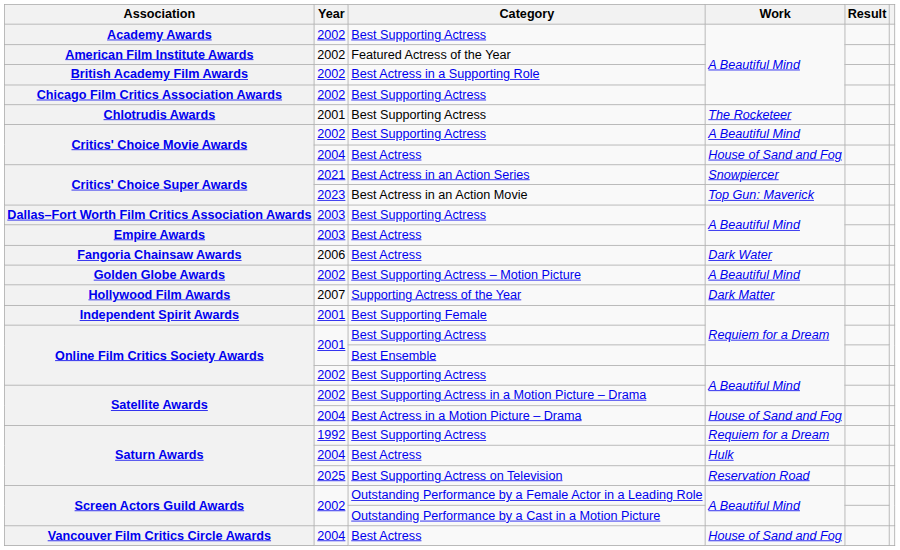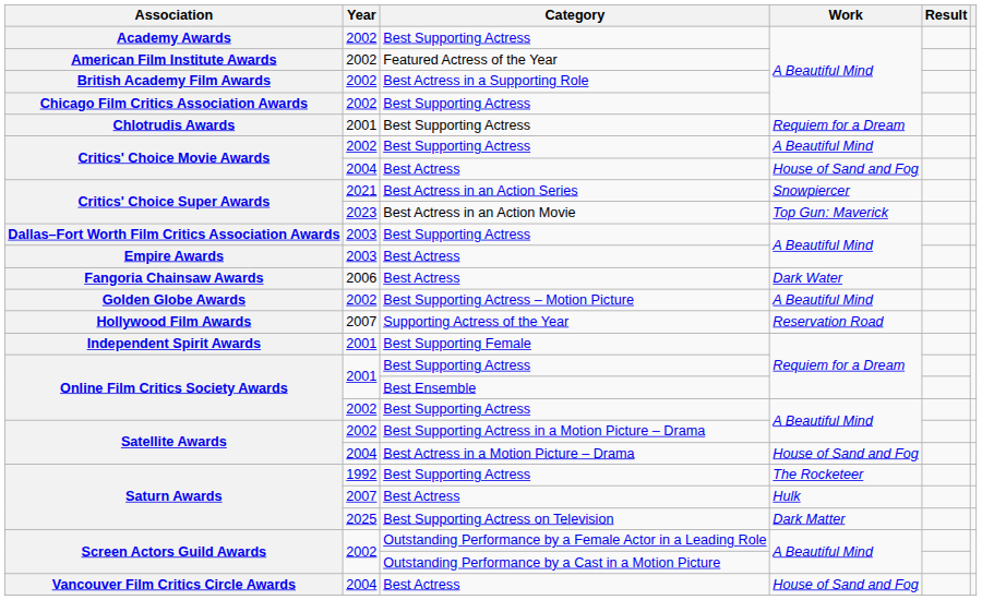Chlotrudis Awards | Work: The Rocketeer -> Requiem for a Dream
Hollywood Film Awards | Work: Dark Matter -> Reservation Road
Saturn Awards / Best Supporting Actress | Work: Requiem for a Dream -> The Rocketeer
Saturn Awards / Best Actress | Year: 2004 -> 2007
Saturn Awards / Best Supporting Actress on Television | Work: Reservation Road -> Dark Matter
